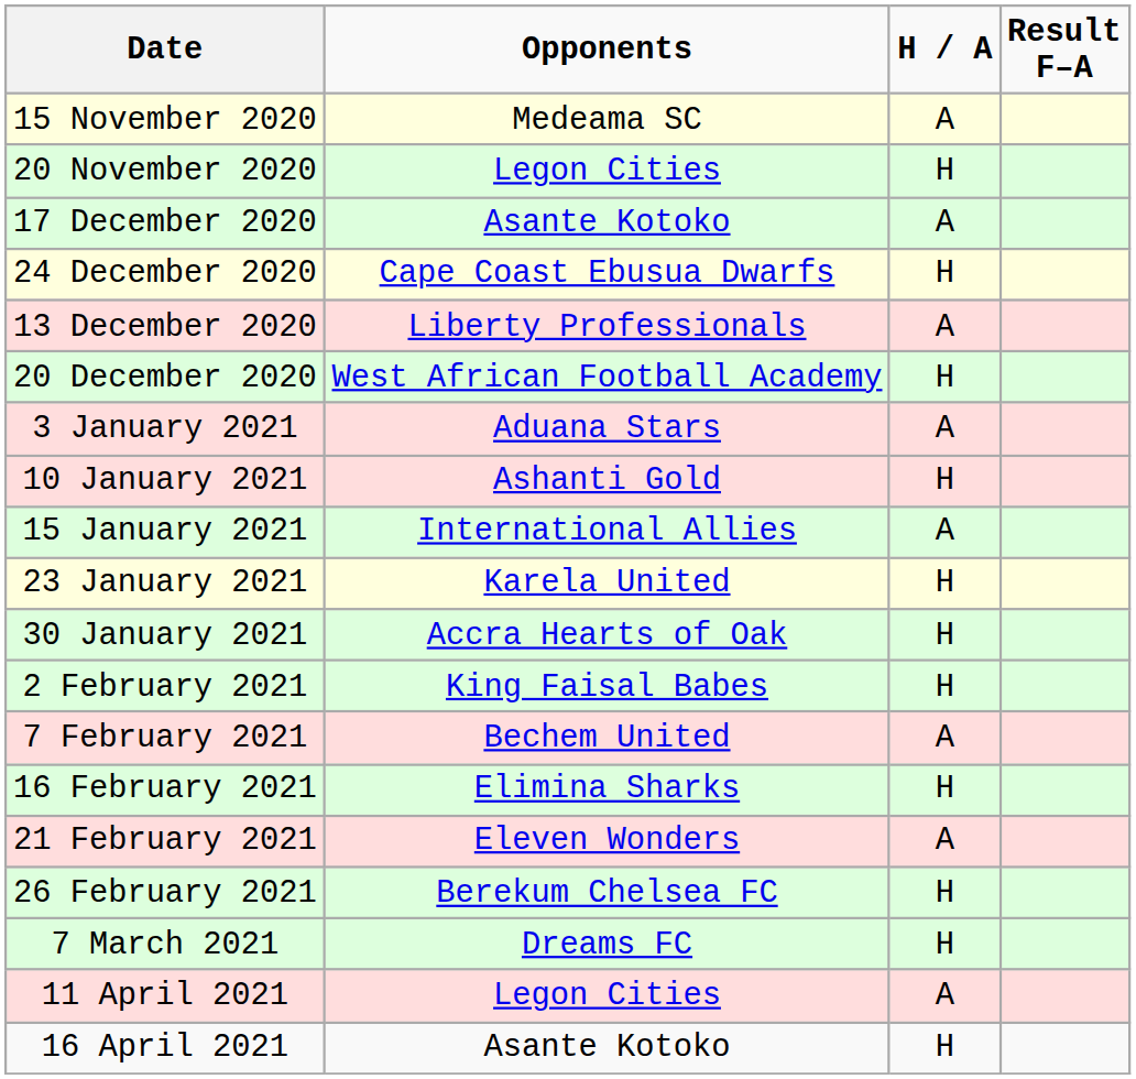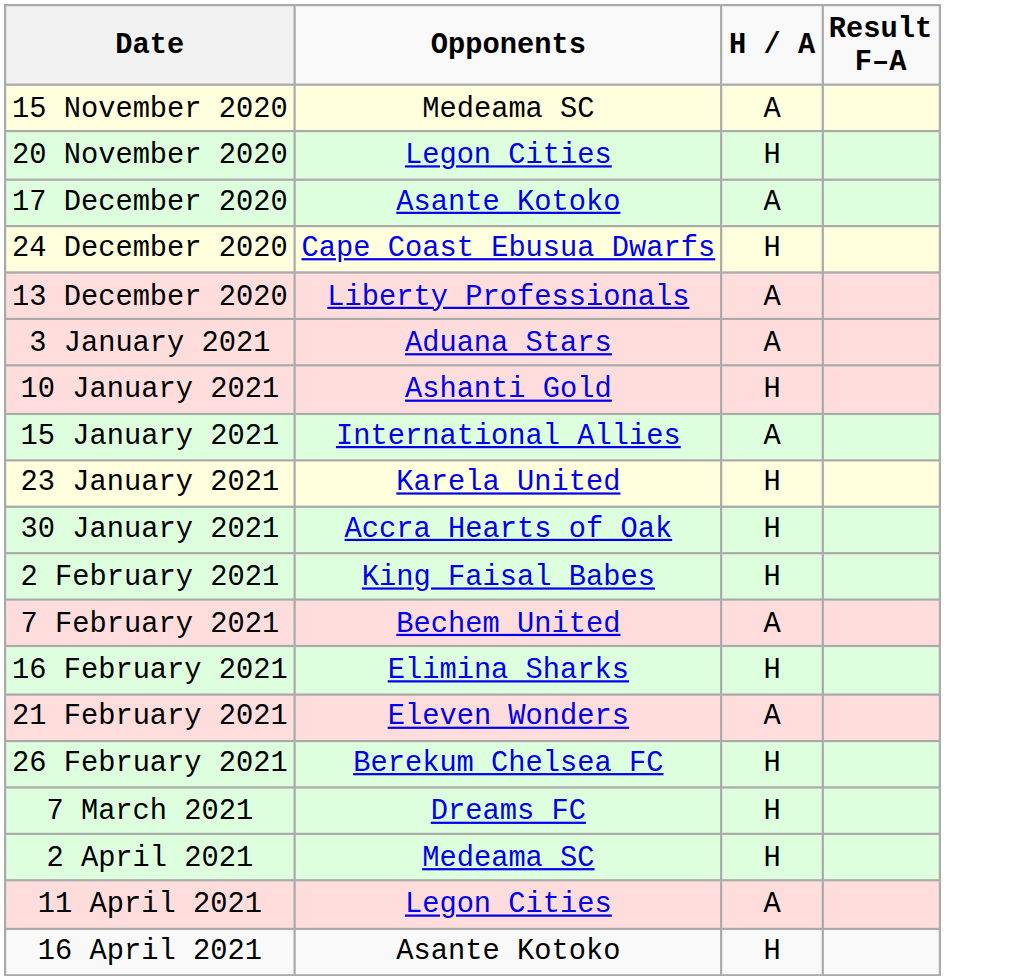- row: 20 December 2020 | West African Football Academy | H
+ row: 2 April 2021 | Medeama SC | H
